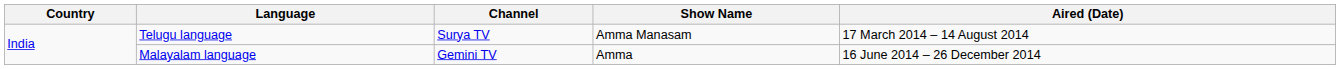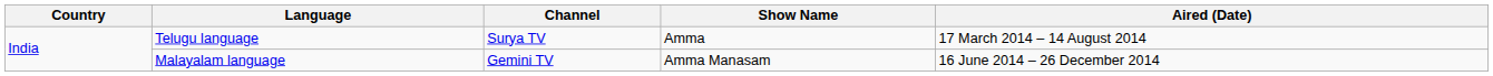Telugu language | Show Name: Amma Manasam -> Amma
Malayalam language | Show Name: Amma -> Amma Manasam
